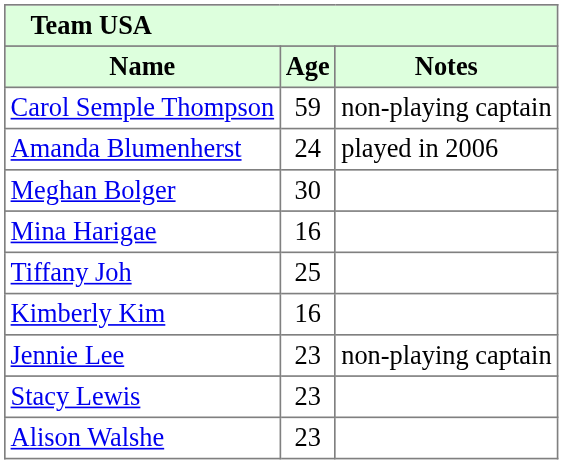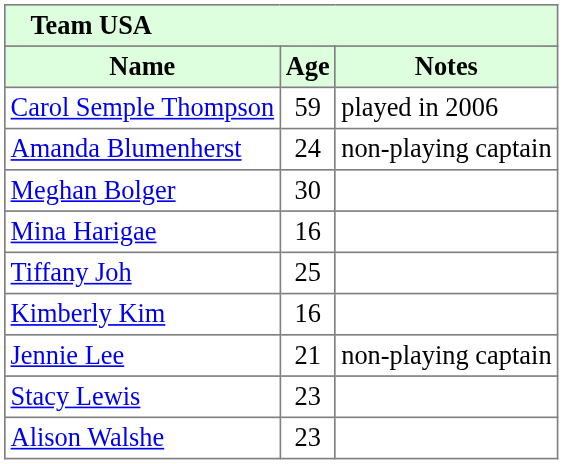Carol Semple Thompson | Notes: non-playing captain -> played in 2006
Amanda Blumenherst | Notes: played in 2006 -> non-playing captain
Jennie Lee | Age: 23 -> 21
